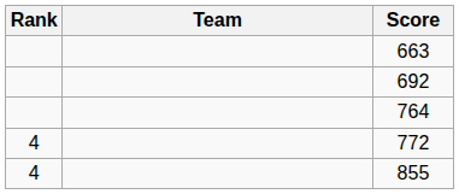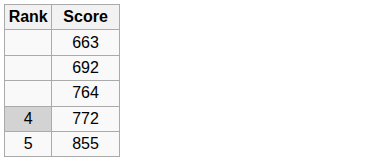- column: Team
772 | Rank: no background -> lightgrey background
855 | Rank: 4 -> 5
